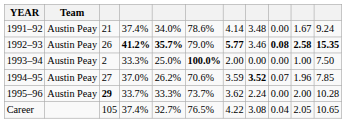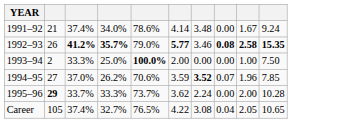- column: Team | Austin Peay | Austin Peay | Austin Peay | Austin Peay | Austin Peay
